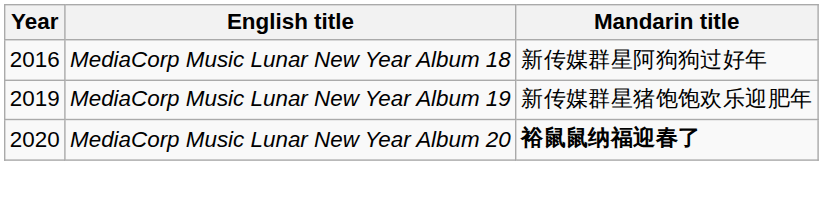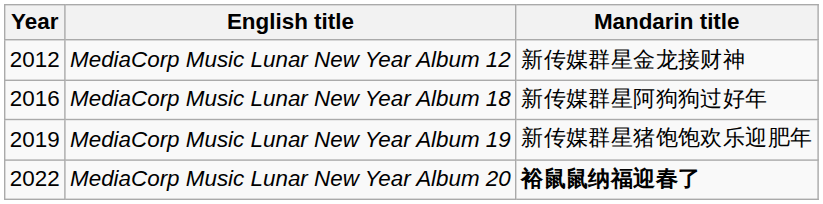+ row: 2012 | MediaCorp Music Lunar New Year Album 12 | 新传媒群星金龙接财神
MediaCorp Music Lunar New Year Album 20 | Year: 2020 -> 2022
